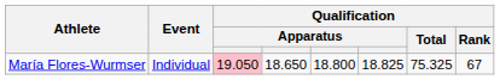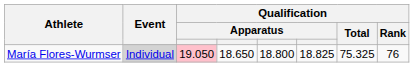María Flores-Wurmser | Event: no background -> lightgrey background
María Flores-Wurmser | Qualification / Rank: 67 -> 76
